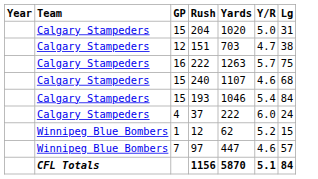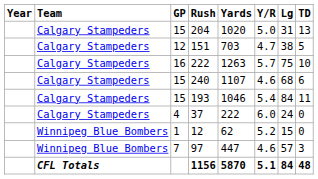+ column: TD | 13 | 5 | 10 | 6 | 11 | 0 | 0 | 3 | 48
